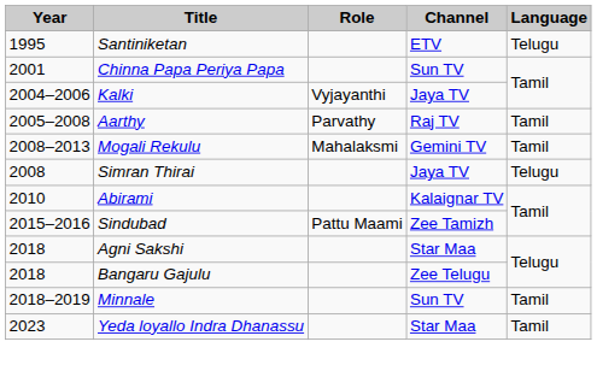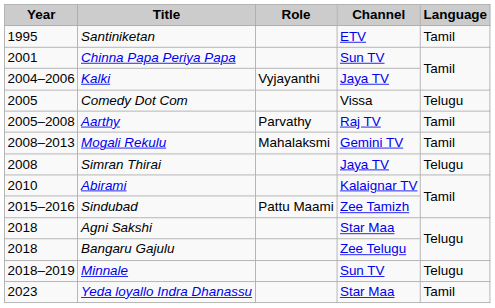Santiniketan | Language: Telugu -> Tamil
+ row: 2005 | Comedy Dot Com | Vissa | Telugu
Minnale | Language: Tamil -> Telugu
